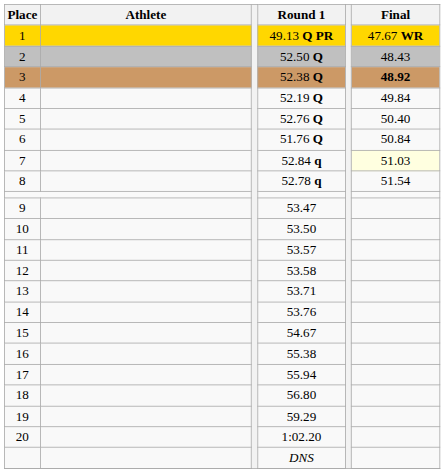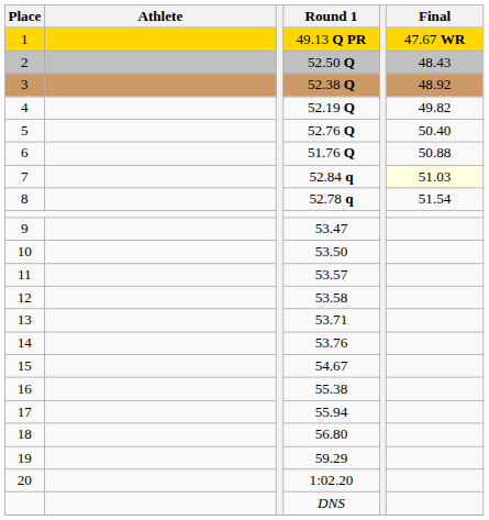52.38 Q | Final: bold -> normal
52.19 Q | Final: 49.84 -> 49.82
51.76 Q | Final: 50.84 -> 50.88
